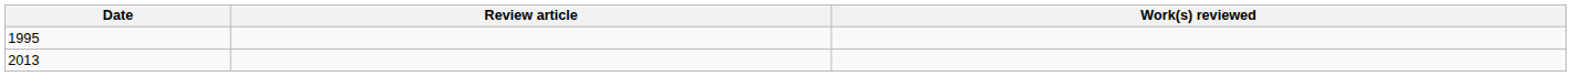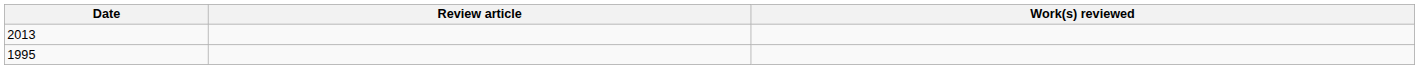rows swapped: 1995 <-> 2013
